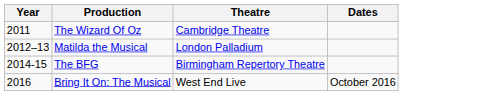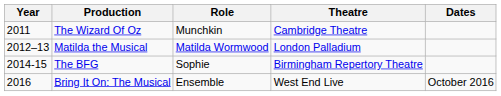+ column: Role | Munchkin | Matilda Wormwood | Sophie | Ensemble
